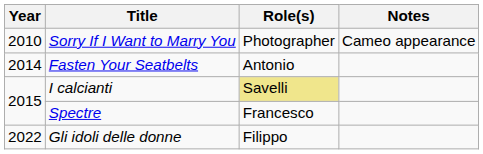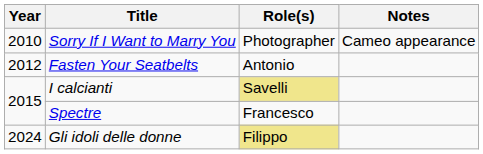Fasten Your Seatbelts | Year: 2014 -> 2012
Gli idoli delle donne | Year: 2022 -> 2024
Gli idoli delle donne | Role(s): no background -> khaki background
